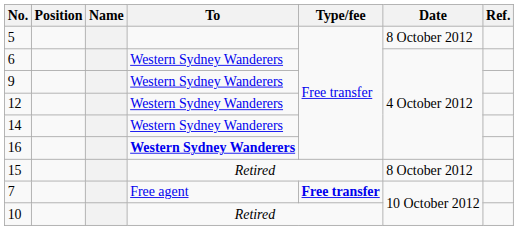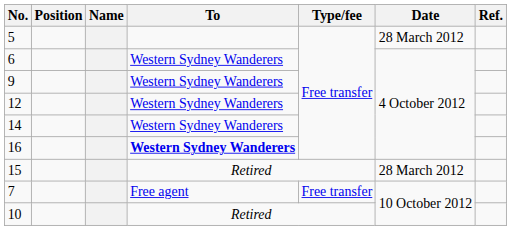5 | Date: 8 October 2012 -> 28 March 2012
15 | Date: 8 October 2012 -> 28 March 2012
7 | Type/fee: bold -> normal
